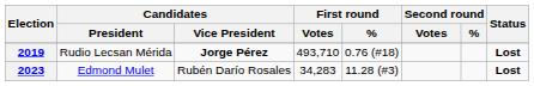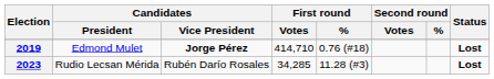2019 | Candidates / President: Rudio Lecsan Mérida -> Edmond Mulet
2019 | First round / Votes: 493,710 -> 414,710
2023 | Candidates / President: Edmond Mulet -> Rudio Lecsan Mérida
2023 | First round / Votes: 34,283 -> 34,285
